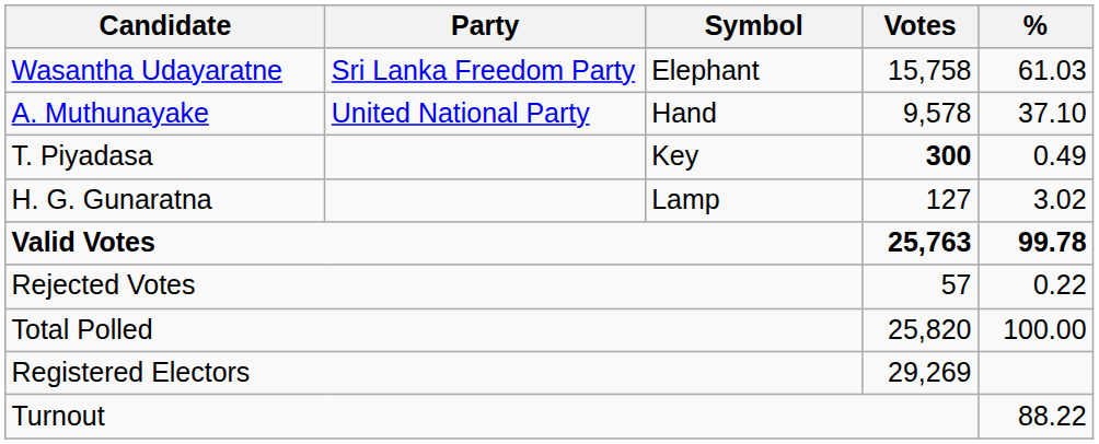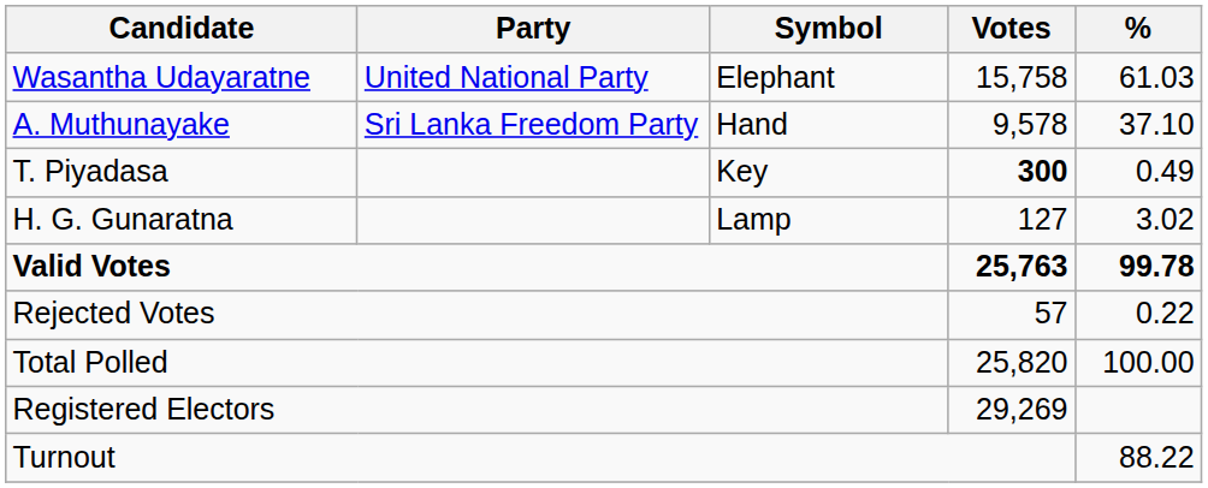Wasantha Udayaratne | Party: Sri Lanka Freedom Party -> United National Party
A. Muthunayake | Party: United National Party -> Sri Lanka Freedom Party
